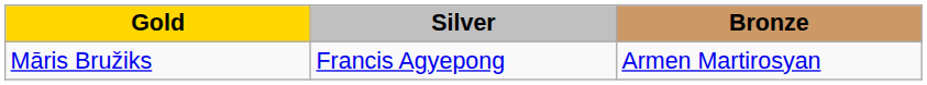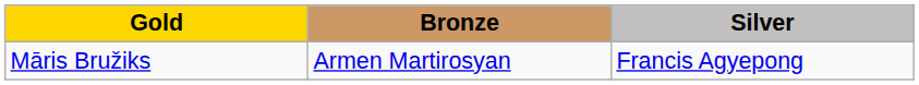columns swapped: Silver <-> Bronze
